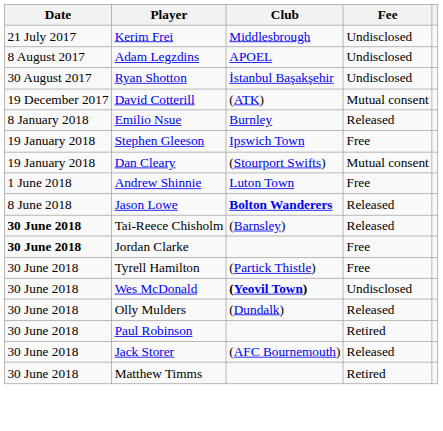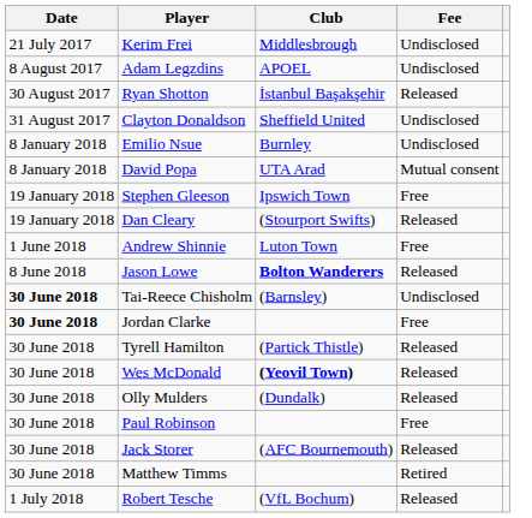Ryan Shotton | Fee: Undisclosed -> Released
+ row: 31 August 2017 | Clayton Donaldson | Sheffield United | Undisclosed
- row: 19 December 2017 | David Cotterill | (ATK) | Mutual consent
Emilio Nsue | Fee: Released -> Undisclosed
+ row: 8 January 2018 | David Popa | UTA Arad | Mutual consent
Dan Cleary | Fee: Mutual consent -> Released
Tai-Reece Chisholm | Fee: Released -> Undisclosed
Tyrell Hamilton | Fee: Free -> Released
Wes McDonald | Fee: Undisclosed -> Released
Paul Robinson | Fee: Retired -> Free
+ row: 1 July 2018 | Robert Tesche | (VfL Bochum) | Released
